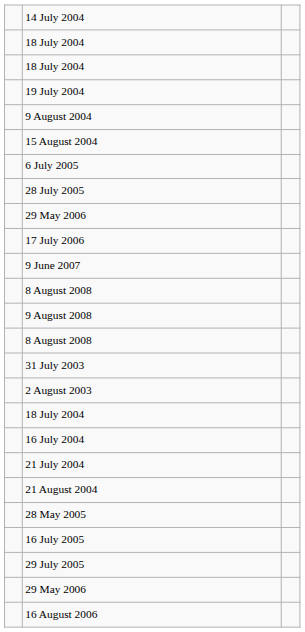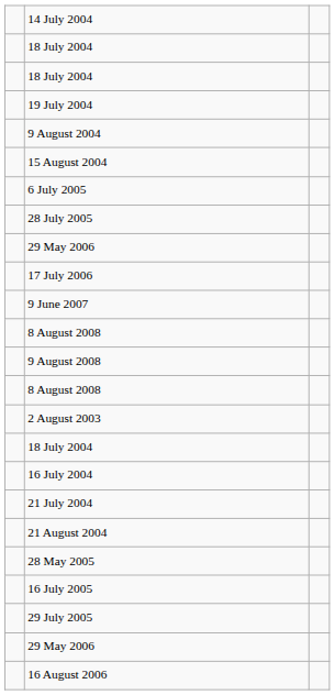- row: 31 July 2003
